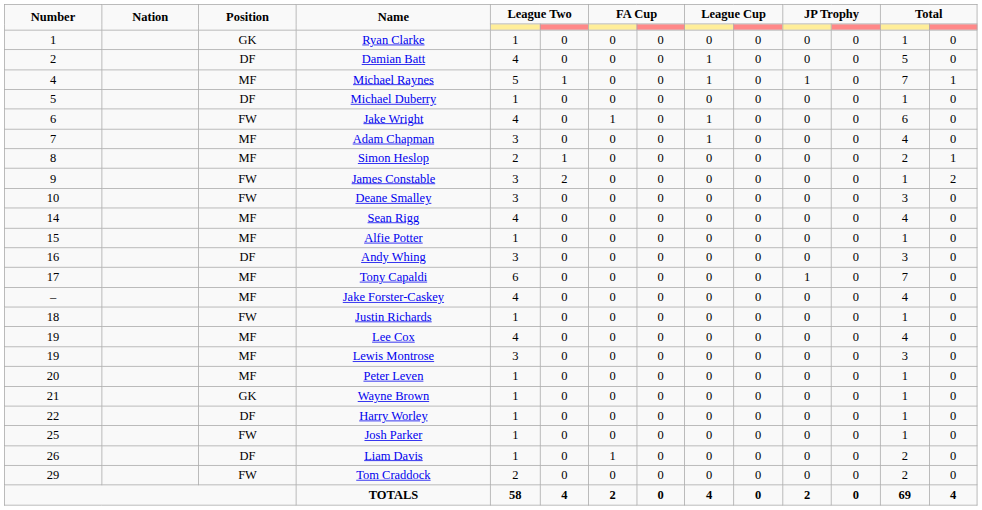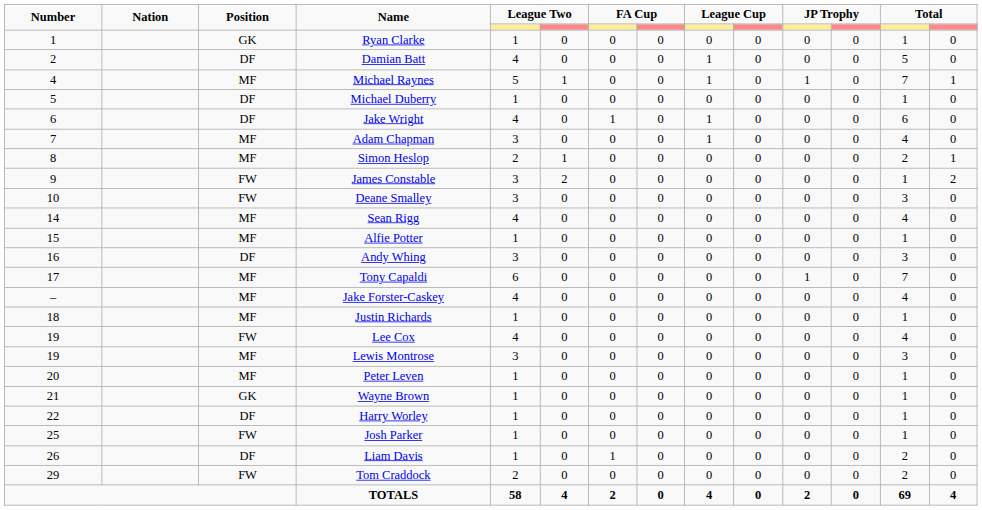Jake Wright | Position: FW -> DF
Justin Richards | Position: FW -> MF
Lee Cox | Position: MF -> FW
